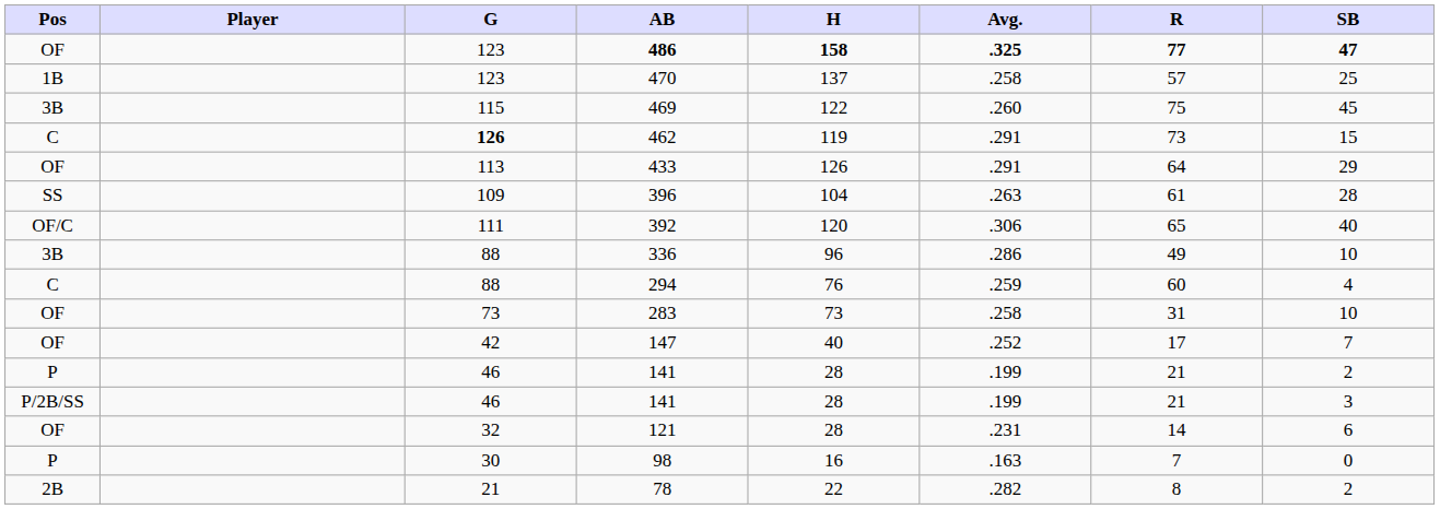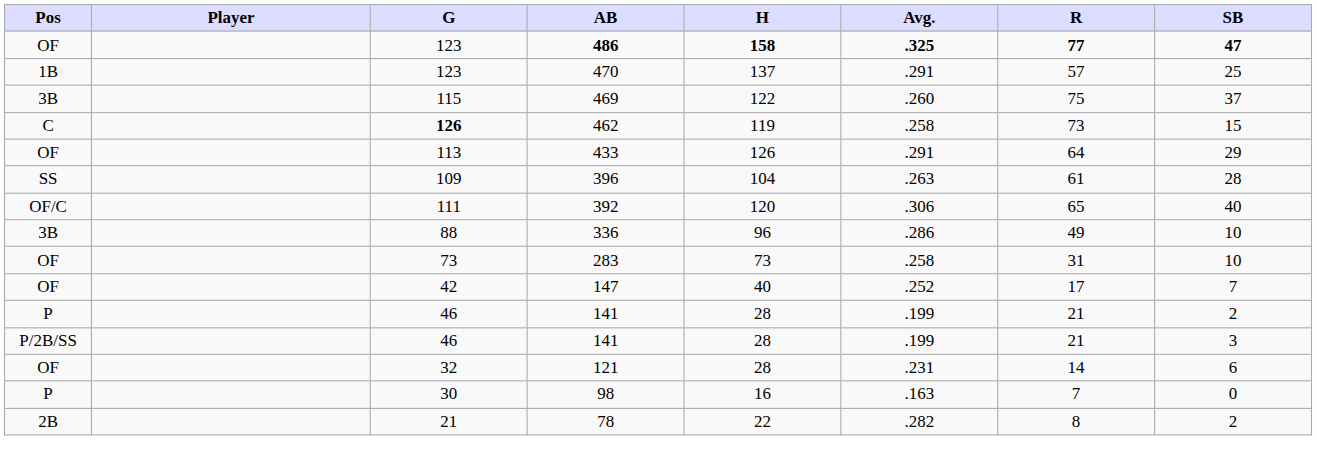470 | Avg.: .258 -> .291
469 | SB: 45 -> 37
462 | Avg.: .291 -> .258
- row: C | 88 | 294 | 76 | .259 | 60 | 4
